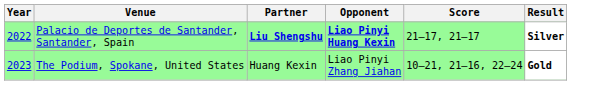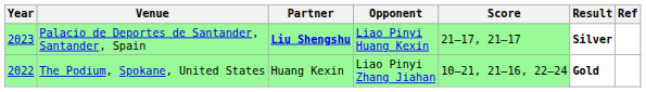+ column: Ref
Palacio de Deportes de Santander, Santander, Spain | Year: 2022 -> 2023
Palacio de Deportes de Santander, Santander, Spain | Opponent: bold -> normal
The Podium, Spokane, United States | Year: 2023 -> 2022
